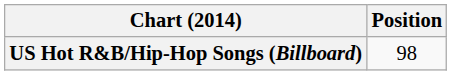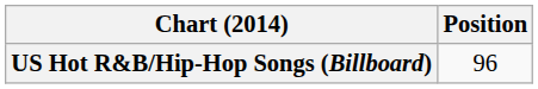US Hot R&B/Hip-Hop Songs (Billboard) | Position: 98 -> 96
